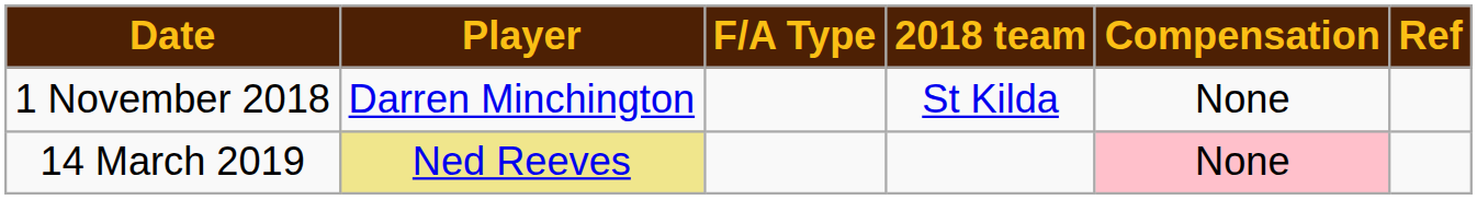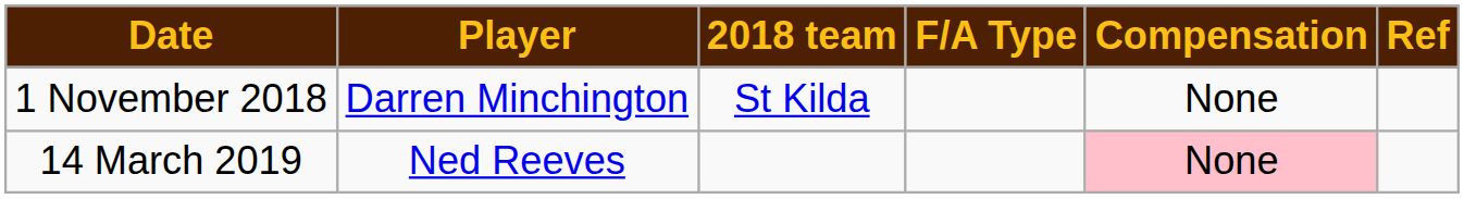columns swapped: F/A Type <-> 2018 team
14 March 2019 | Player: khaki background -> no background
